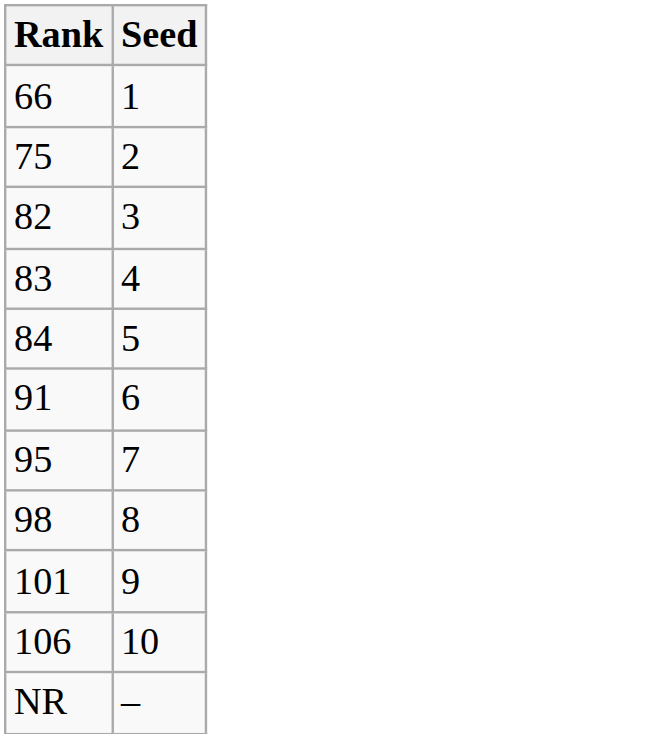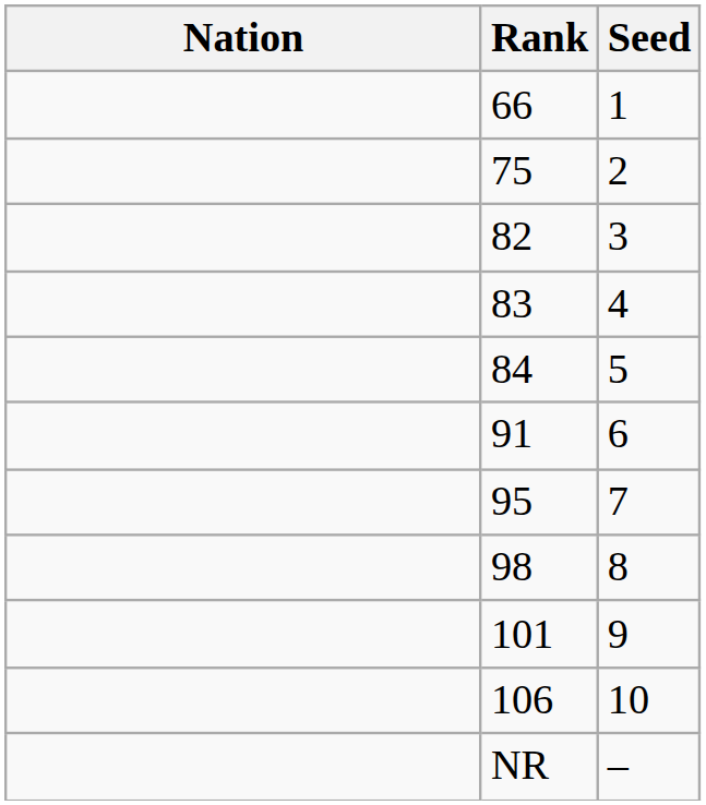+ column: Nation
